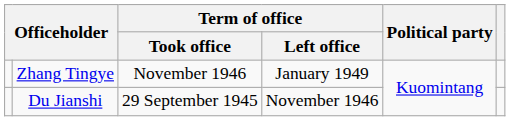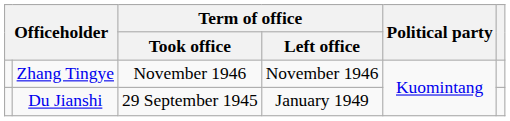Zhang Tingye | Term of office / Left office: January 1949 -> November 1946
Du Jianshi | Term of office / Left office: November 1946 -> January 1949
